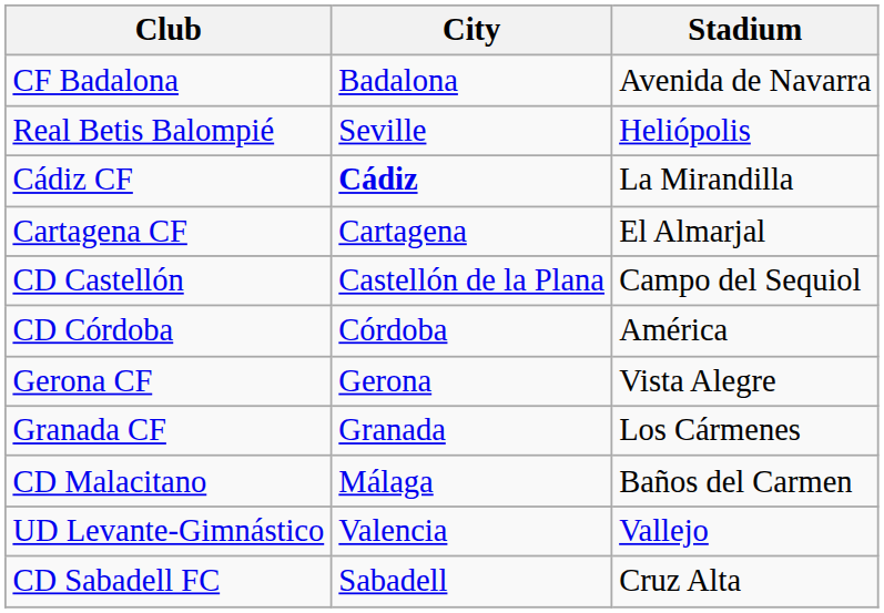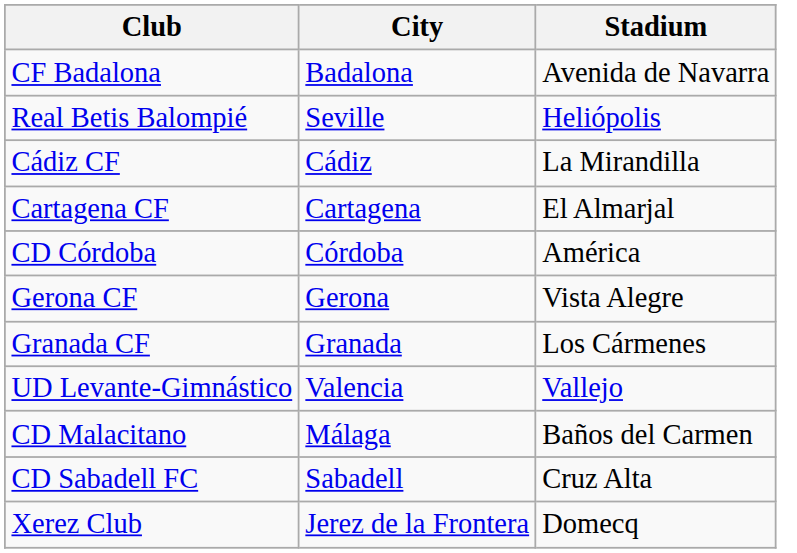Cádiz CF | City: bold -> normal
- row: CD Castellón | Castellón de la Plana | Campo del Sequiol
rows swapped: UD Levante-Gimnástico <-> CD Malacitano
+ row: Xerez Club | Jerez de la Frontera | Domecq
